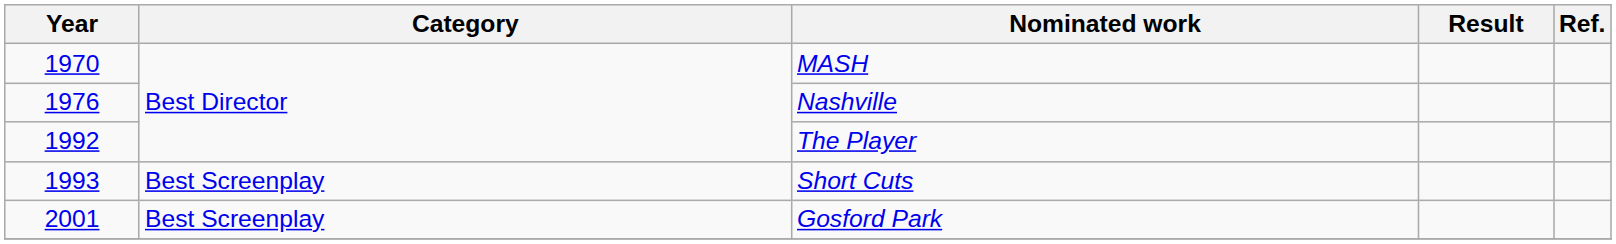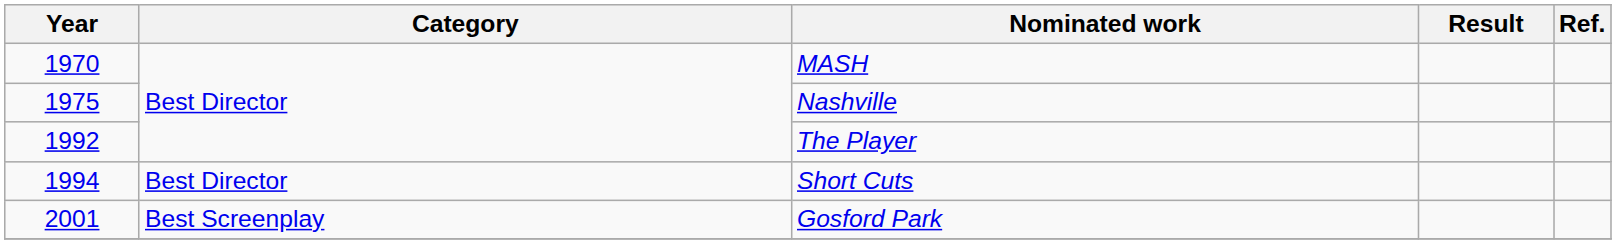Nashville | Year: 1976 -> 1975
Short Cuts | Year: 1993 -> 1994
Short Cuts | Category: Best Screenplay -> Best Director
